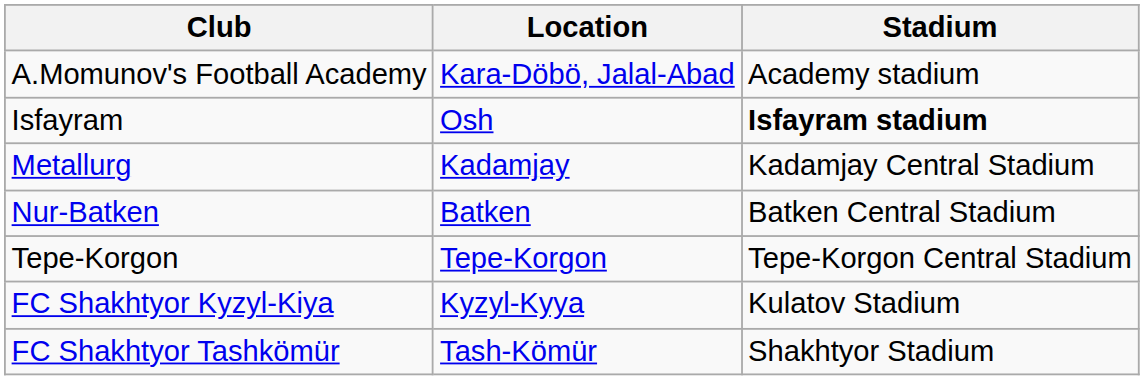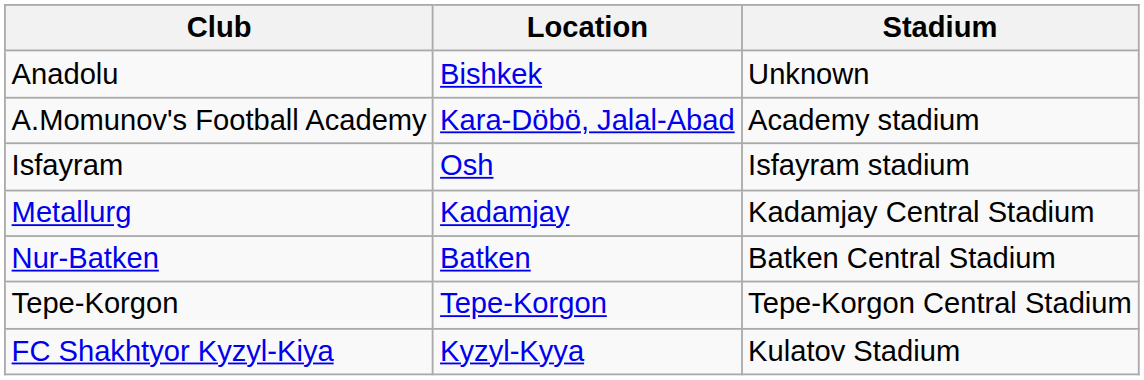+ row: Anadolu | Bishkek | Unknown
Isfayram | Stadium: bold -> normal
- row: FC Shakhtyor Tashkömür | Tash-Kömür | Shakhtyor Stadium
